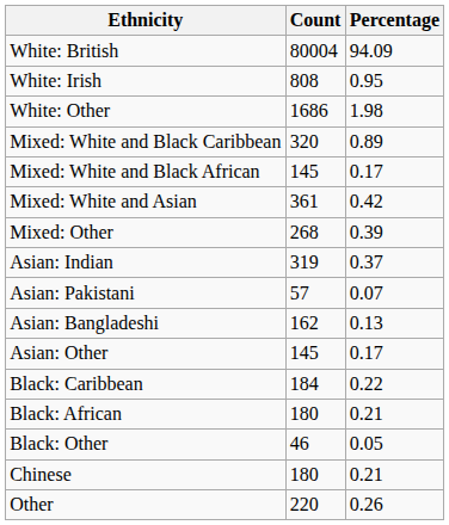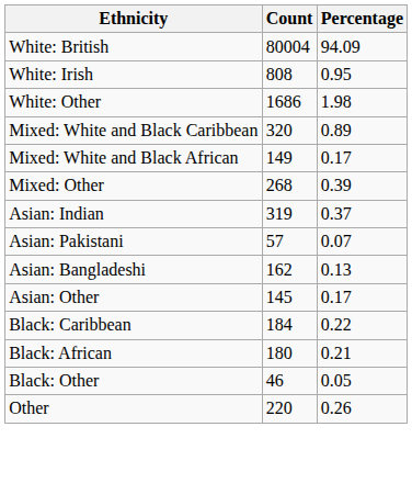Mixed: White and Black African | Count: 145 -> 149
- row: Mixed: White and Asian | 361 | 0.42
- row: Chinese | 180 | 0.21
